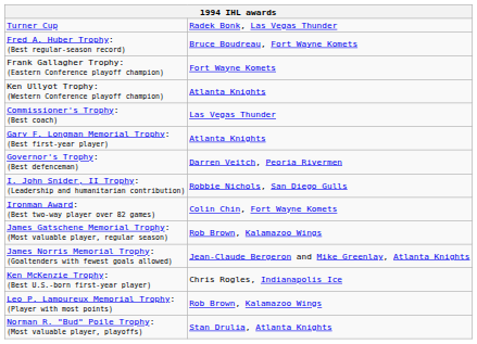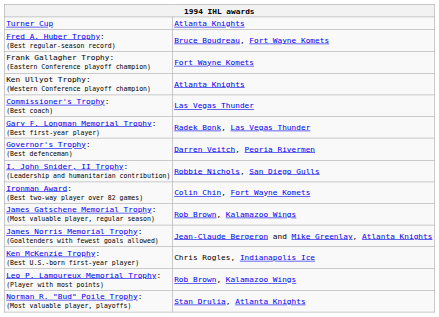Turner Cup | column 2: Radek Bonk, Las Vegas Thunder -> Atlanta Knights
Gary F. Longman Memorial Trophy: (Best first-year player) | column 2: Atlanta Knights -> Radek Bonk, Las Vegas Thunder
